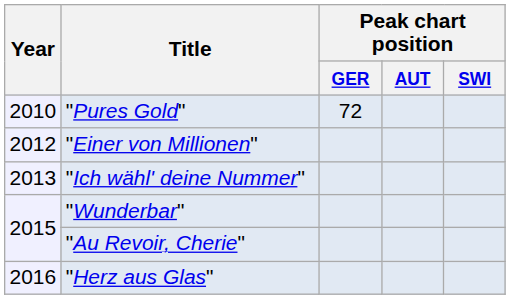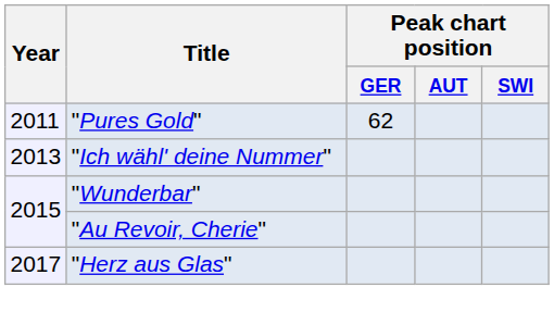"Pures Gold" | Year: 2010 -> 2011
"Pures Gold" | Peak chart position / GER: 72 -> 62
- row: 2012 | "Einer von Millionen"
"Herz aus Glas" | Year: 2016 -> 2017
